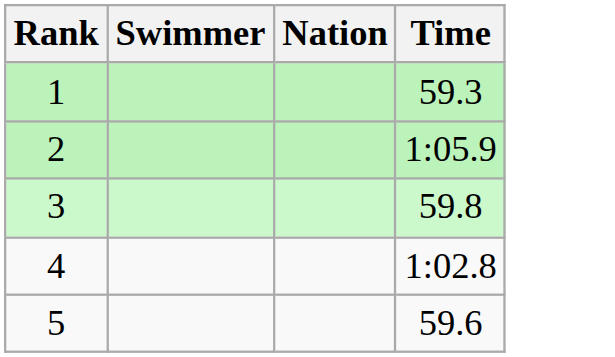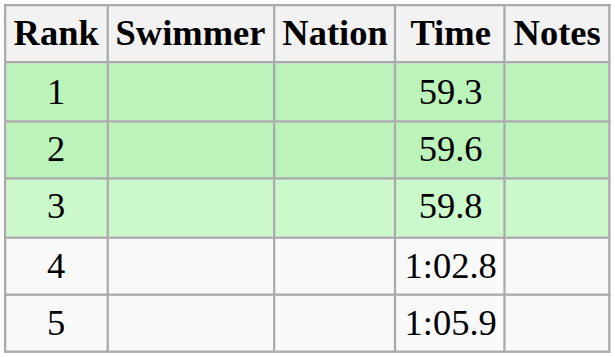+ column: Notes
2 | Time: 1:05.9 -> 59.6
5 | Time: 59.6 -> 1:05.9
